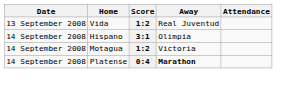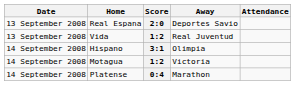+ row: 13 September 2008 | Real Espana | 2:0 | Deportes Savio
Platense | Away: bold -> normal
